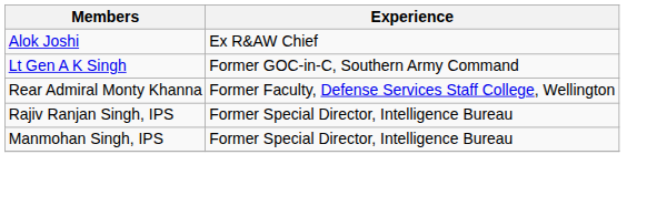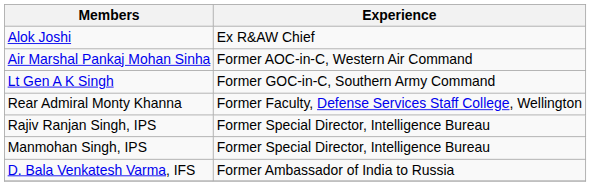+ row: Air Marshal Pankaj Mohan Sinha | Former AOC-in-C, Western Air Command
+ row: D. Bala Venkatesh Varma, IFS | Former Ambassador of India to Russia
